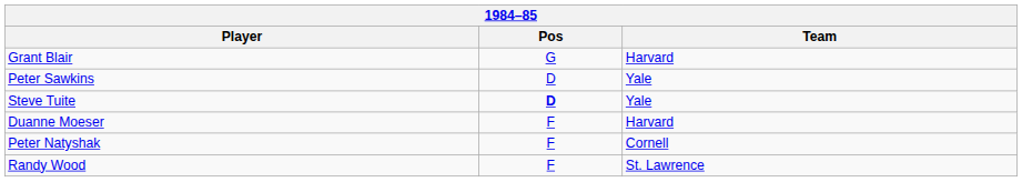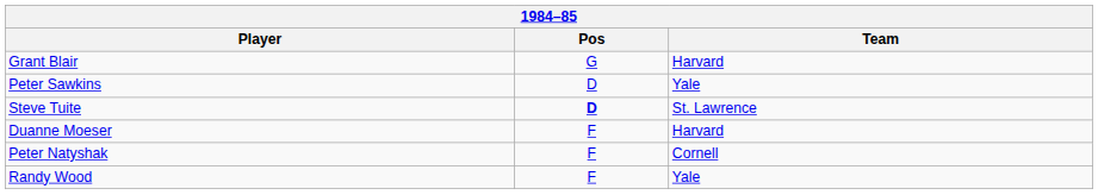Steve Tuite | Team: Yale -> St. Lawrence
Randy Wood | Team: St. Lawrence -> Yale
